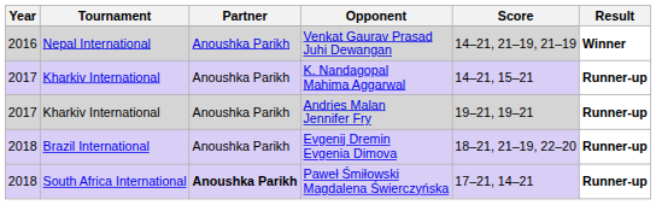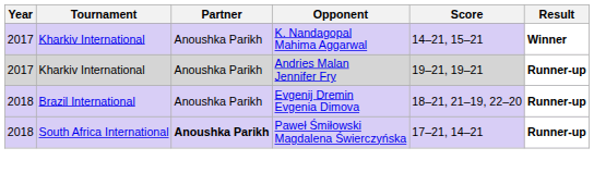- row: 2016 | Nepal International | Anoushka Parikh | Venkat Gaurav Prasad Juhi Dewangan | 14–21, 21–19, 21–19 | Winner
K. Nandagopal Mahima Aggarwal | Result: Runner-up -> Winner
